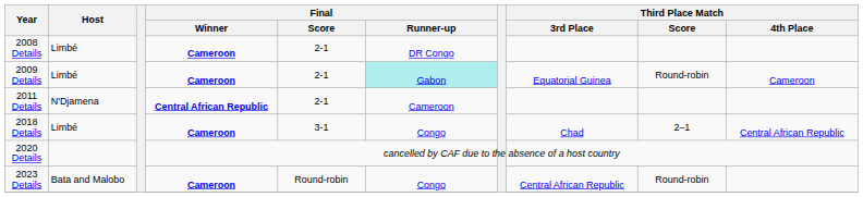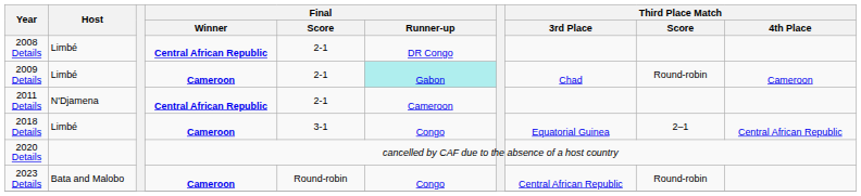2008 Details | Final / Winner: Cameroon -> Central African Republic
2009 Details | Third Place Match / 3rd Place: Equatorial Guinea -> Chad
2018 Details | Third Place Match / 3rd Place: Chad -> Equatorial Guinea
